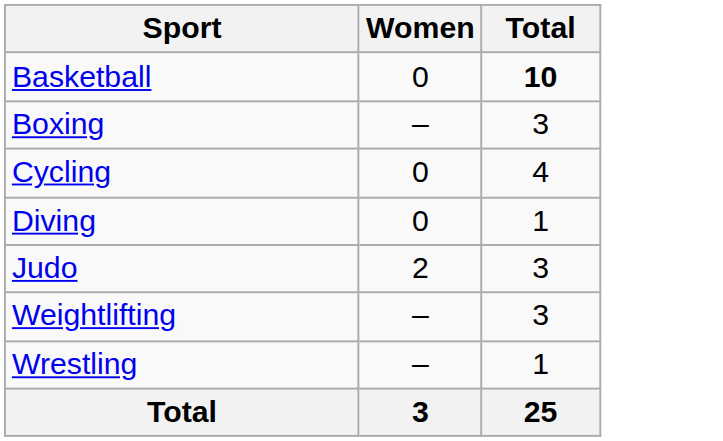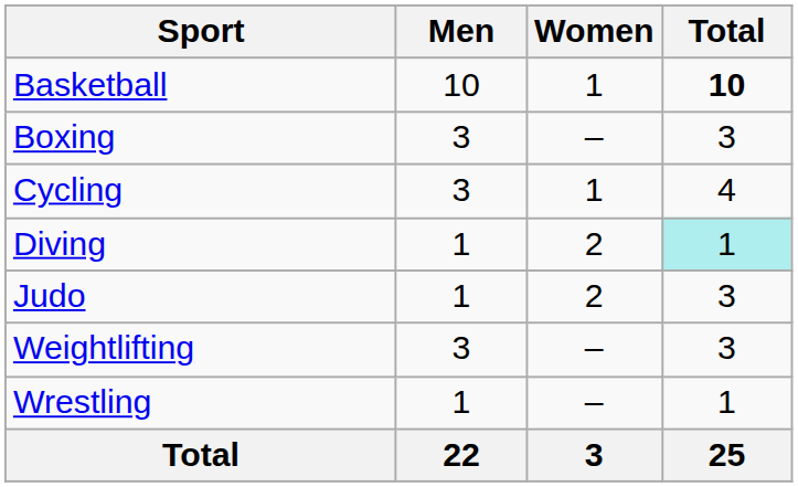+ column: Men | 10 | 3 | 3 | 1 | 1 | 3 | 1 | 22
Basketball | Women: 0 -> 1
Cycling | Women: 0 -> 1
Diving | Women: 0 -> 2
Diving | Total: no background -> paleturquoise background
